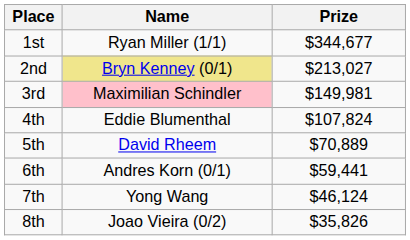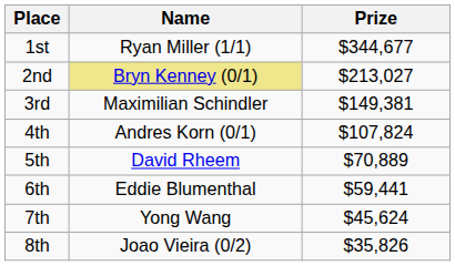3rd | Name: pink background -> no background
3rd | Prize: $149,981 -> $149,381
4th | Name: Eddie Blumenthal -> Andres Korn (0/1)
6th | Name: Andres Korn (0/1) -> Eddie Blumenthal
7th | Prize: $46,124 -> $45,624
